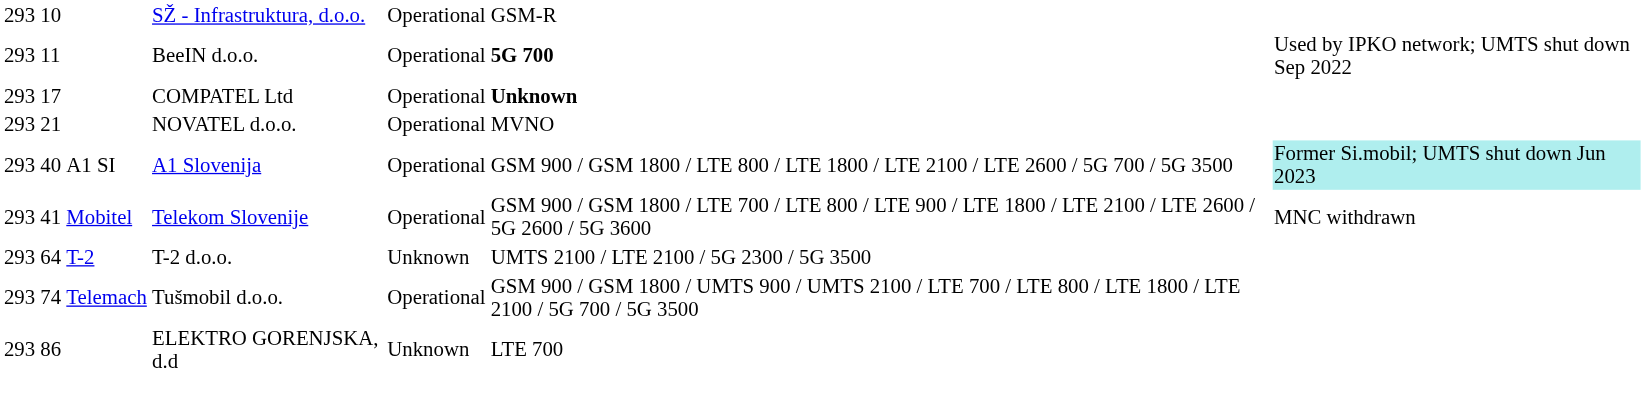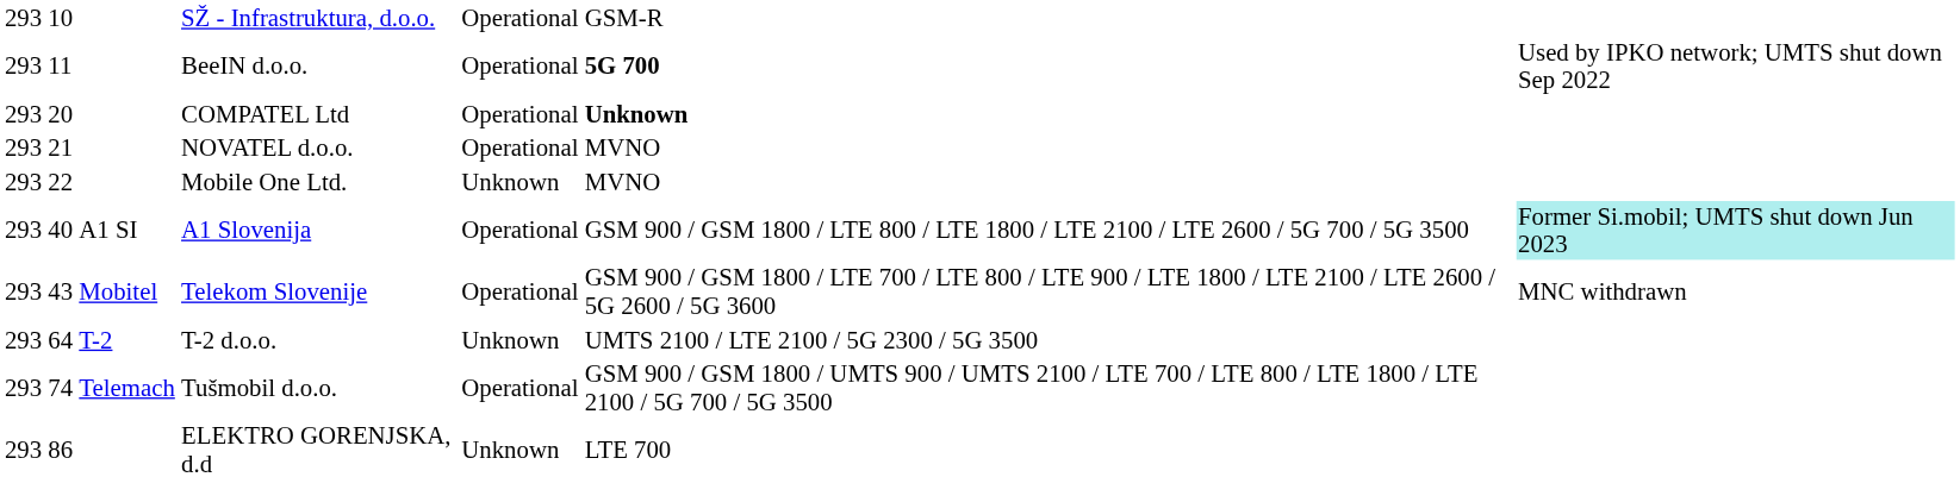COMPATEL Ltd | column 2: 17 -> 20
+ row: 293 | 22 | Mobile One Ltd. | Unknown | MVNO
Telekom Slovenije | column 2: 41 -> 43
